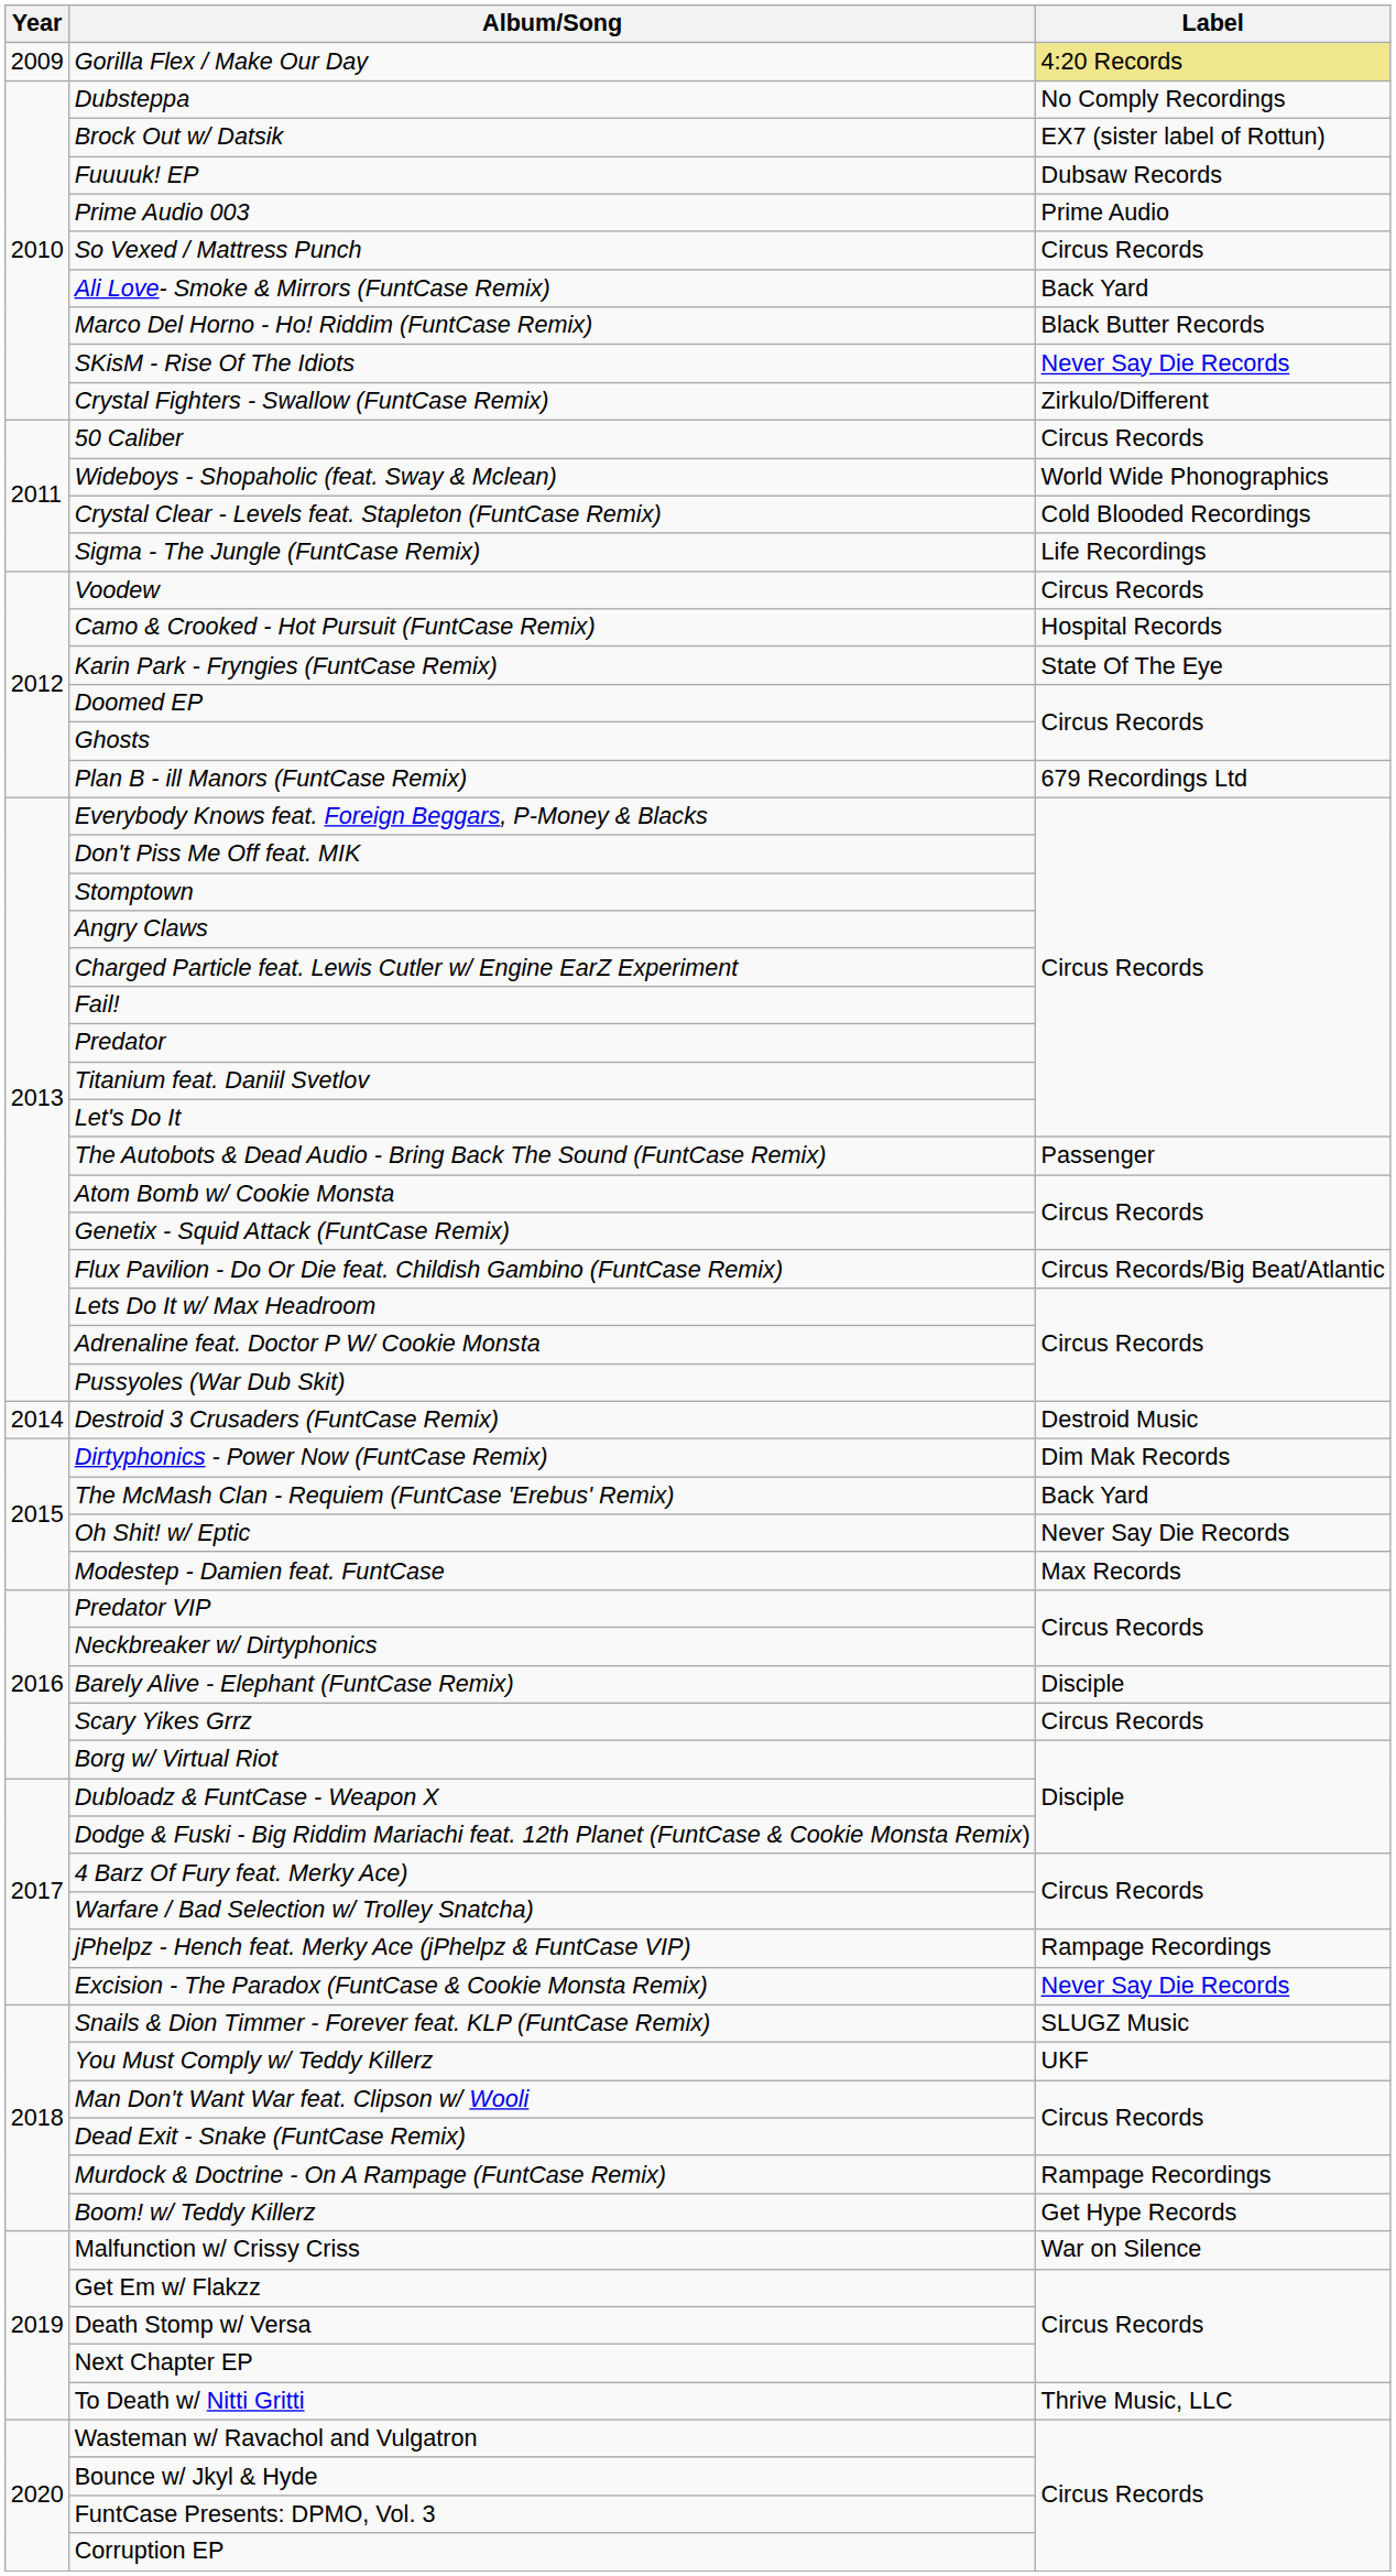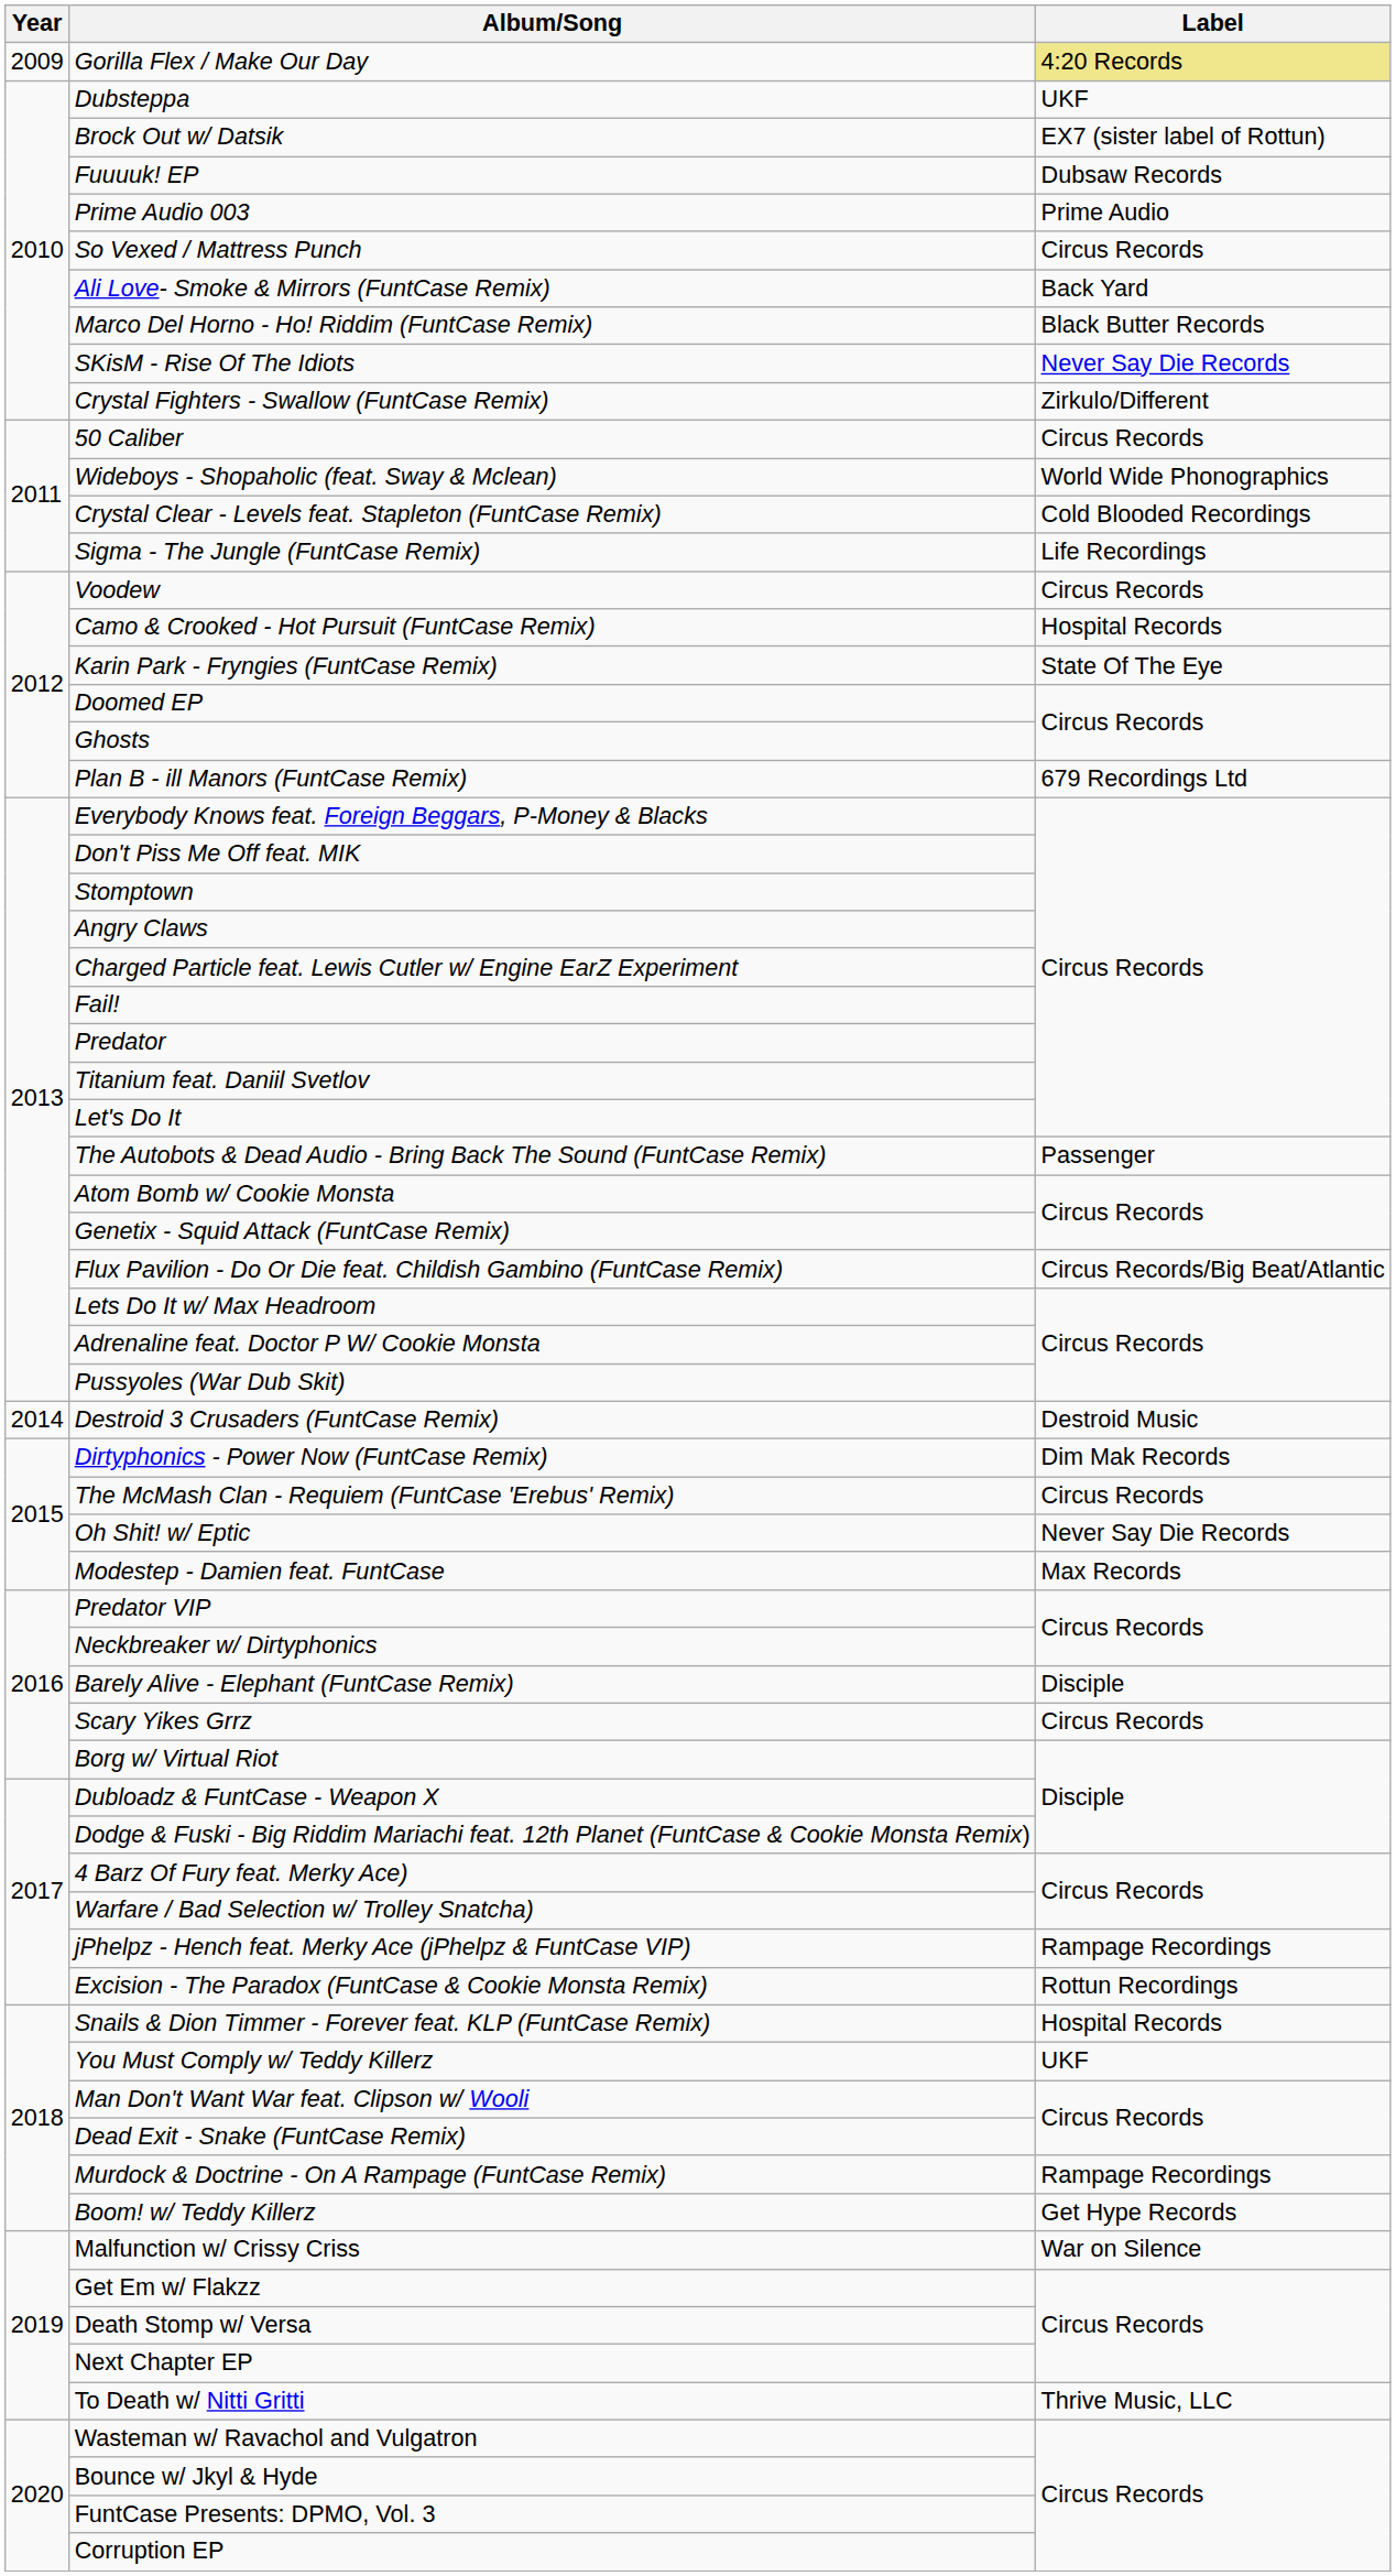Dubsteppa | Label: No Comply Recordings -> UKF
The McMash Clan - Requiem (FuntCase 'Erebus' Remix) | Label: Back Yard -> Circus Records
Excision - The Paradox (FuntCase & Cookie Monsta Remix) | Label: Never Say Die Records -> Rottun Recordings
Snails & Dion Timmer - Forever feat. KLP (FuntCase Remix) | Label: SLUGZ Music -> Hospital Records
